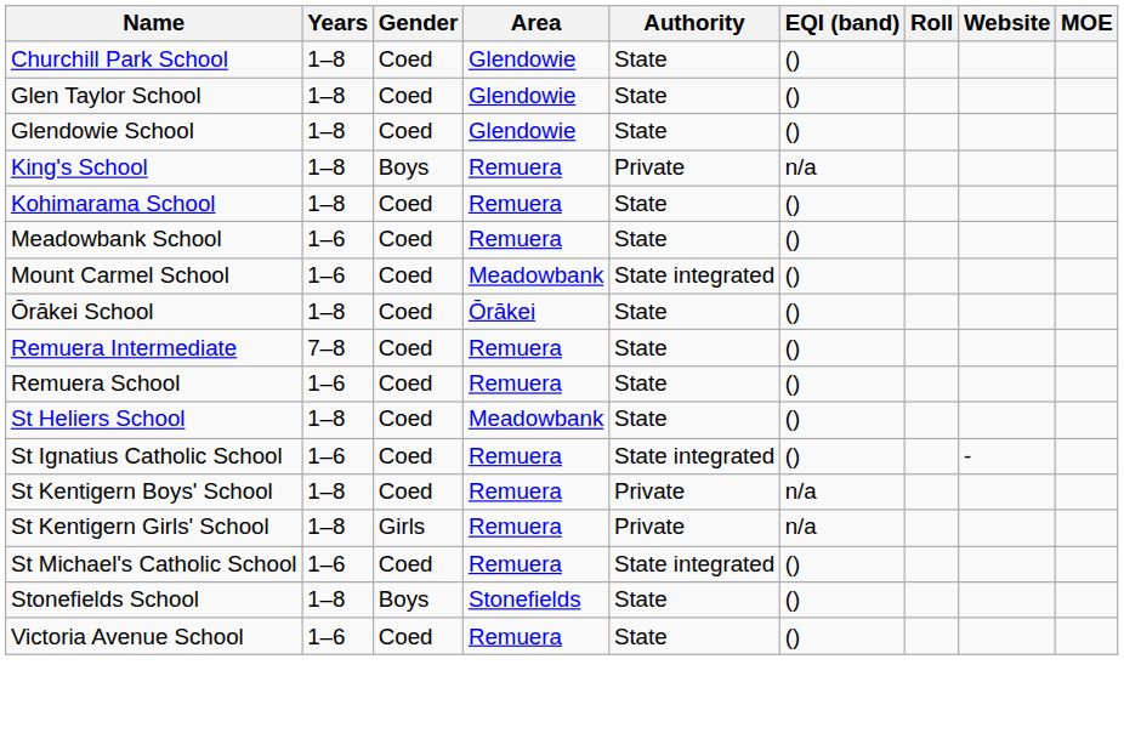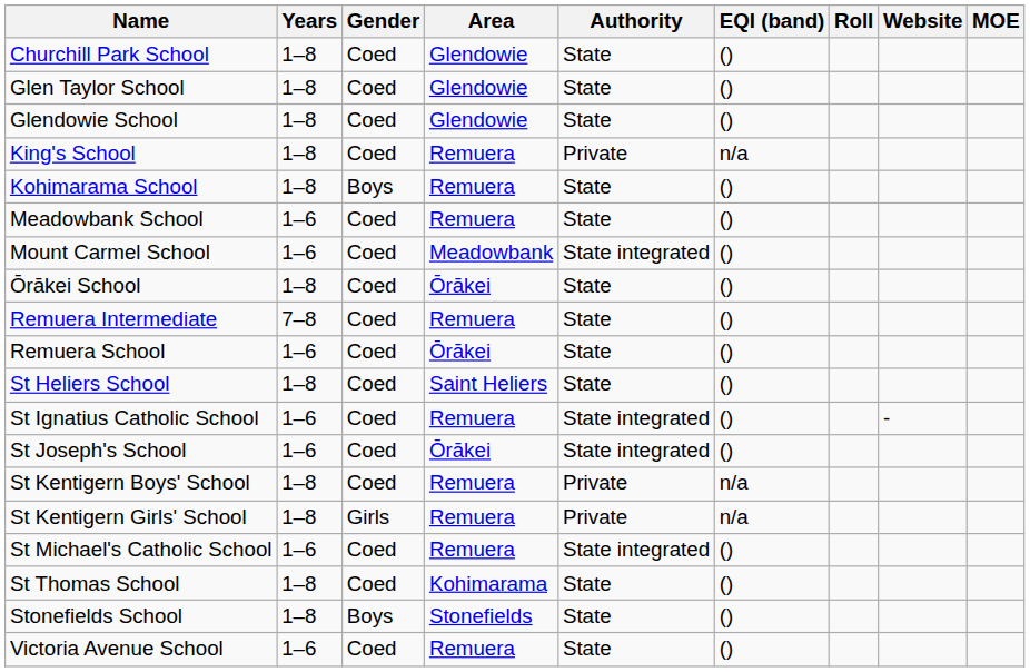King's School | Gender: Boys -> Coed
Kohimarama School | Gender: Coed -> Boys
Remuera School | Area: Remuera -> Ōrākei
St Heliers School | Area: Meadowbank -> Saint Heliers
+ row: St Joseph's School | 1–6 | Coed | Ōrākei | State integrated | ()
+ row: St Thomas School | 1–8 | Coed | Kohimarama | State | ()
